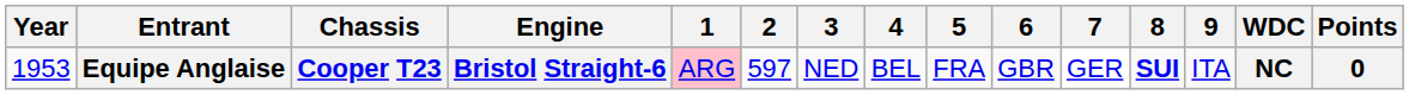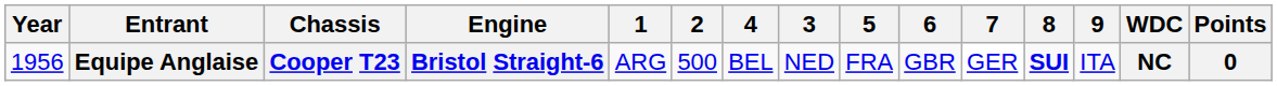columns swapped: 3 <-> 4
Equipe Anglaise | Year: 1953 -> 1956
Equipe Anglaise | 1: pink background -> no background
Equipe Anglaise | 2: 597 -> 500
